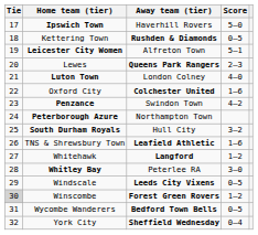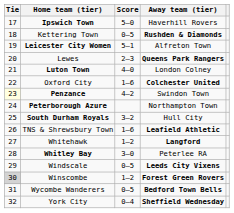columns swapped: Score <-> Away team (tier)
Penzance | Tie: no background -> lightyellow background
